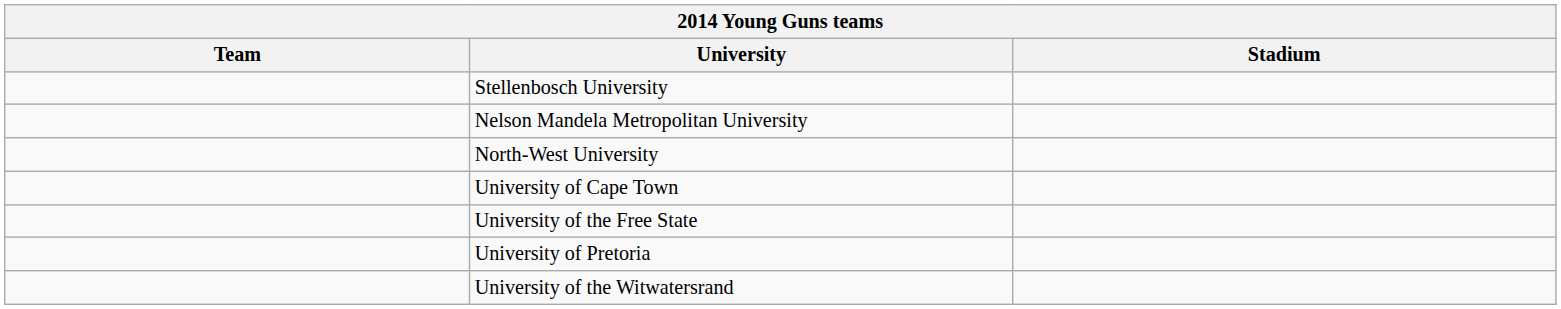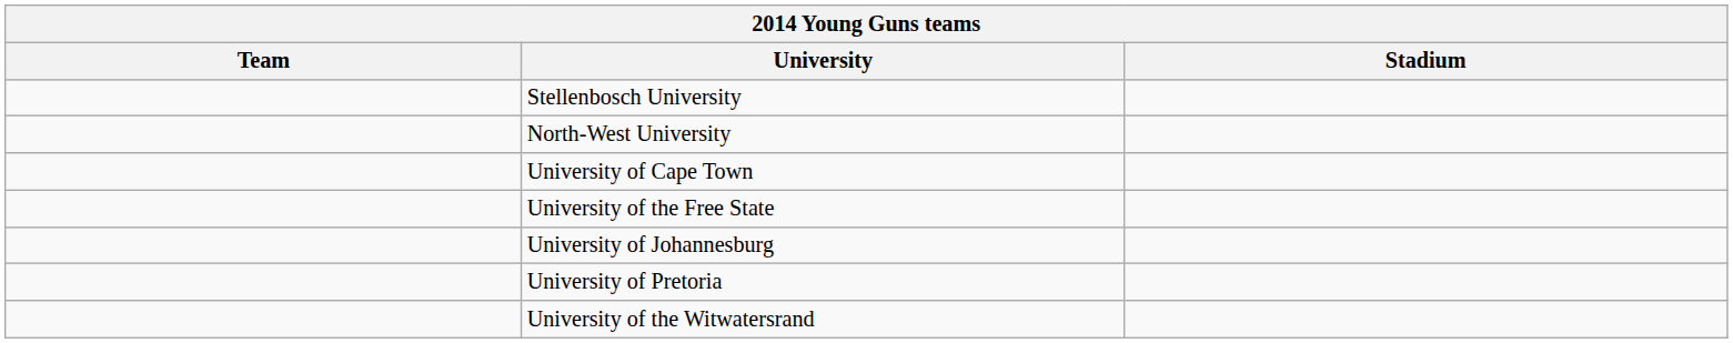- row: Nelson Mandela Metropolitan University
+ row: University of Johannesburg
